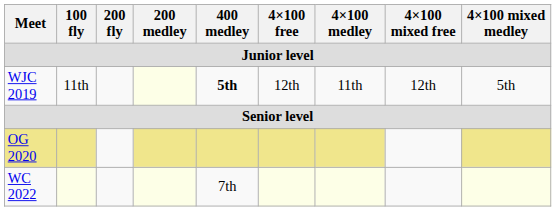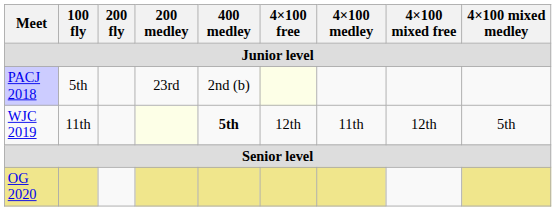+ row: PACJ 2018 | 5th | 23rd | 2nd (b)
- row: WC 2022 | 7th
